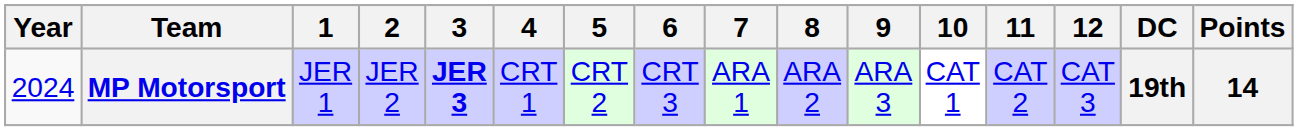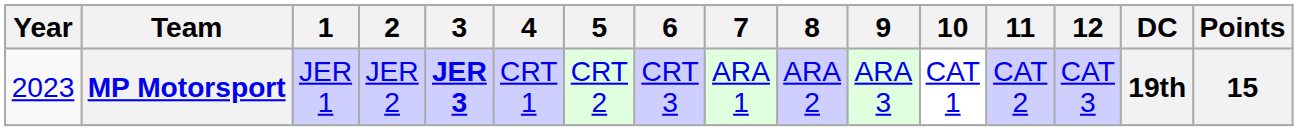MP Motorsport | Year: 2024 -> 2023
MP Motorsport | Points: 14 -> 15
